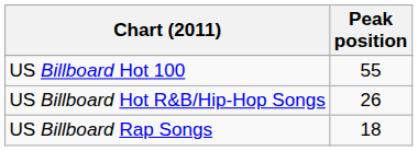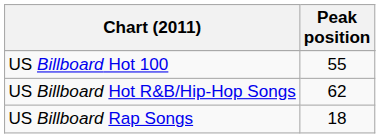US Billboard Hot R&B/Hip-Hop Songs | Peak position: 26 -> 62
